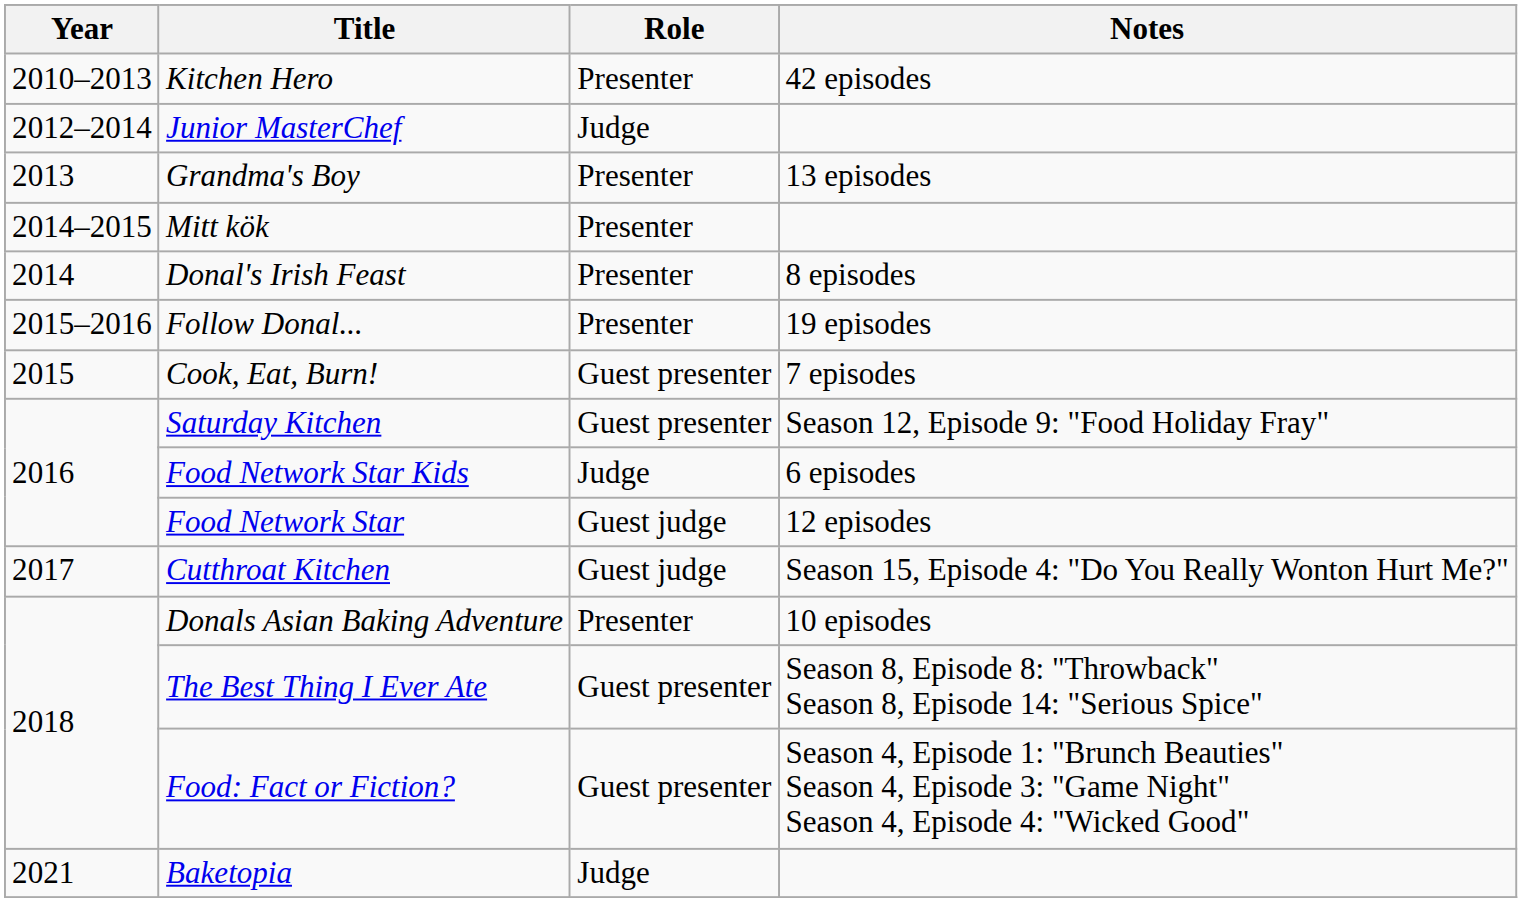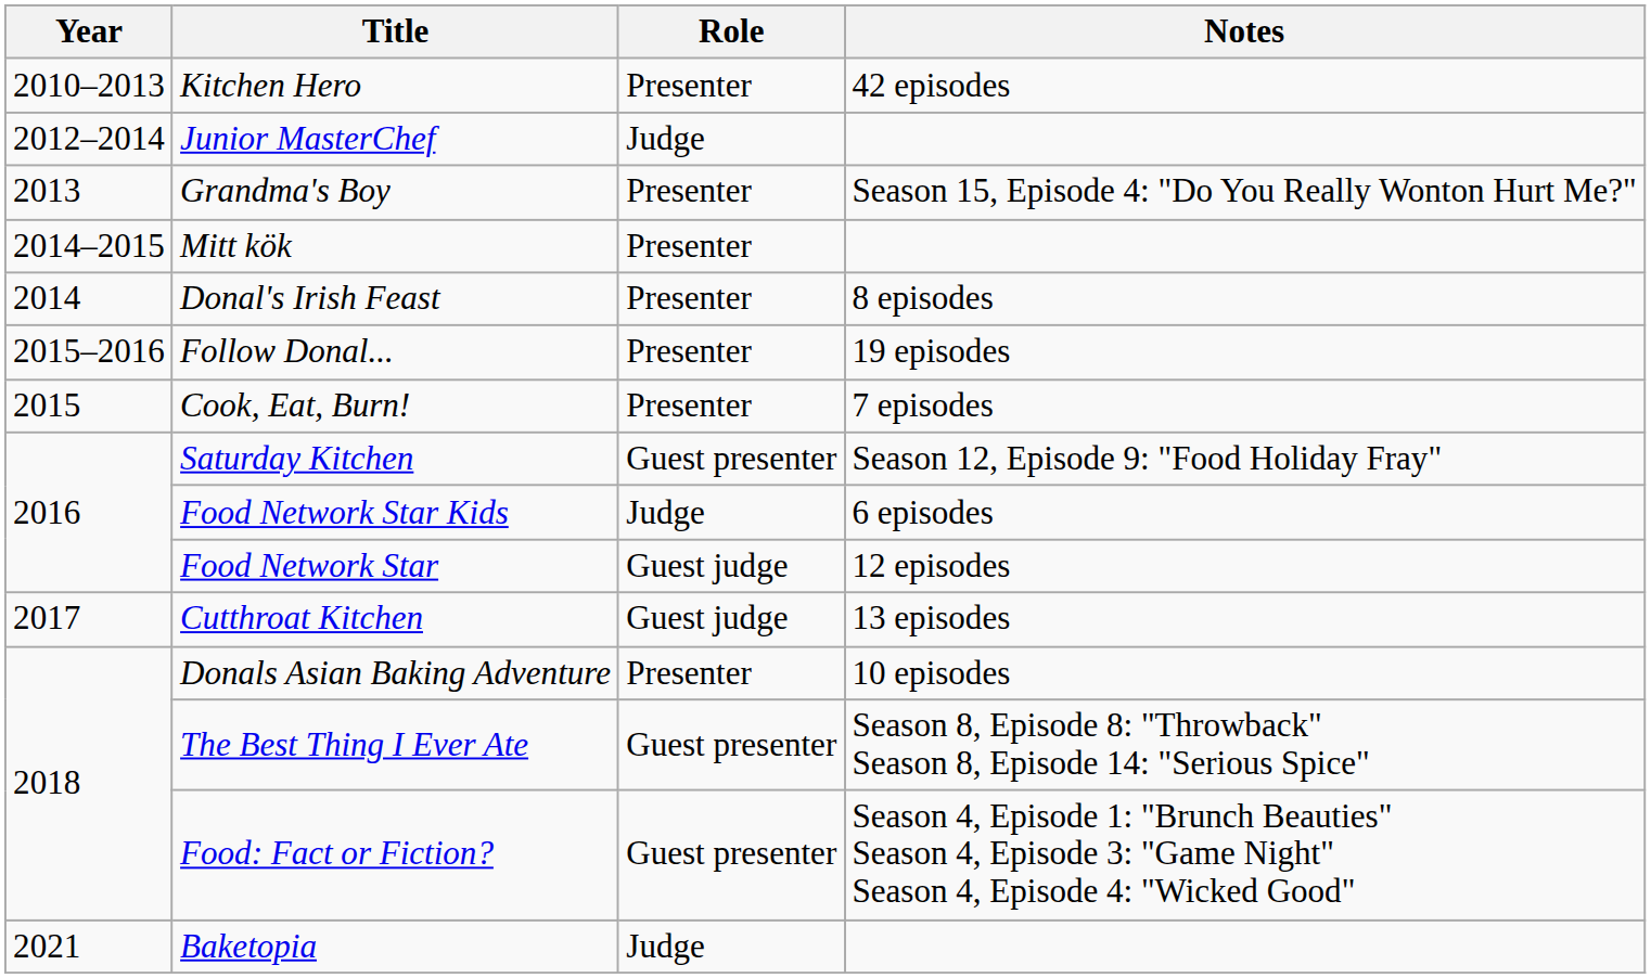Grandma's Boy | Notes: 13 episodes -> Season 15, Episode 4: "Do You Really Wonton Hurt Me?"
Cook, Eat, Burn! | Role: Guest presenter -> Presenter
Cutthroat Kitchen | Notes: Season 15, Episode 4: "Do You Really Wonton Hurt Me?" -> 13 episodes
